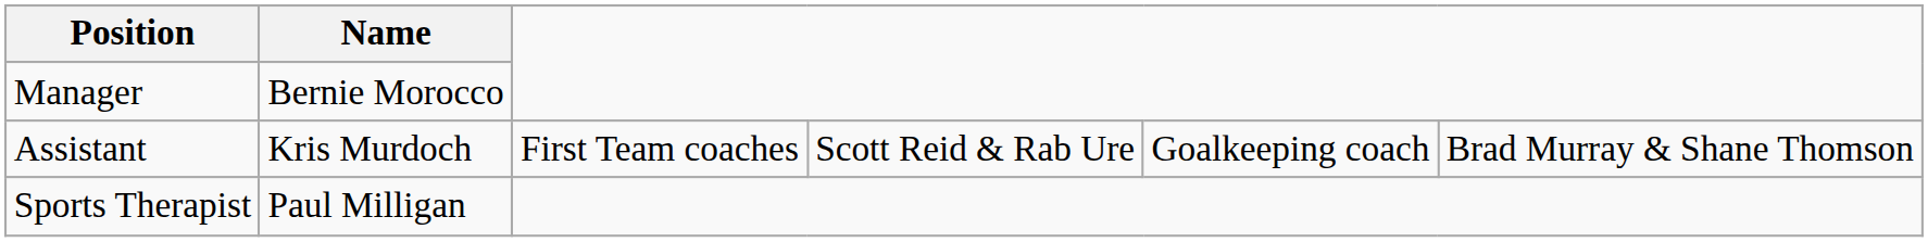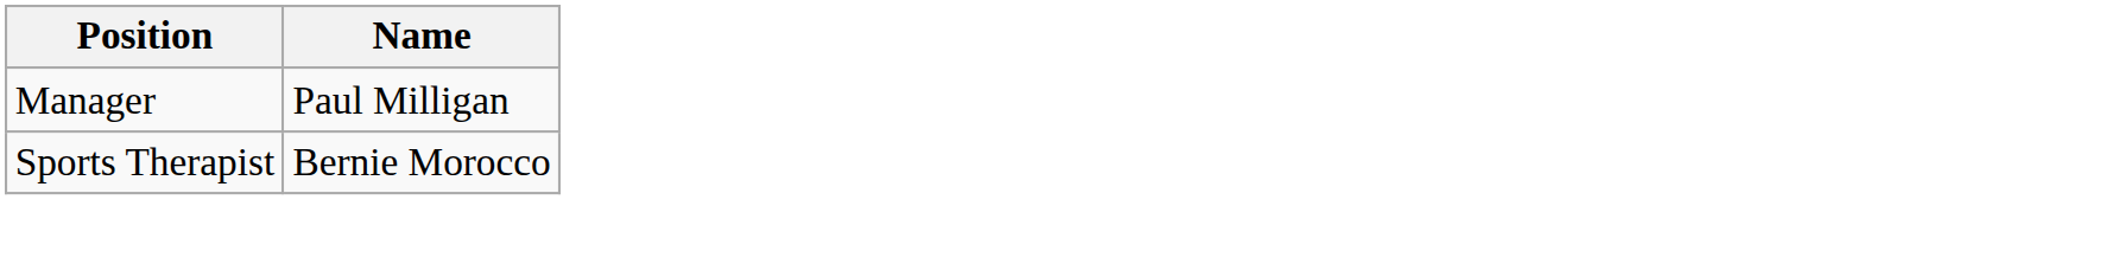Manager | Name: Bernie Morocco -> Paul Milligan
- row: Assistant | Kris Murdoch | First Team coaches | Scott Reid & Rab Ure | Goalkeeping coach | Brad Murray & Shane Thomson
Sports Therapist | Name: Paul Milligan -> Bernie Morocco
